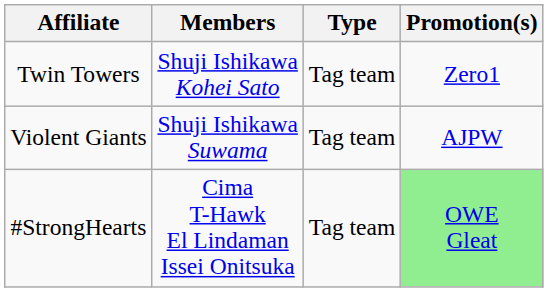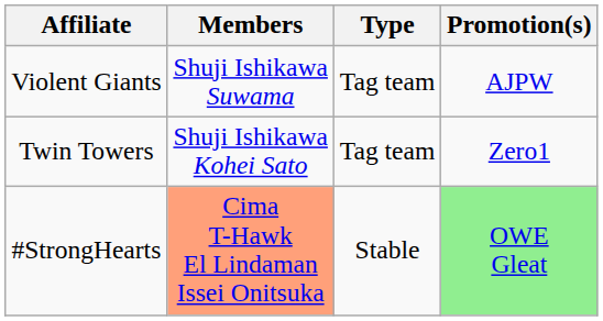rows swapped: Twin Towers <-> Violent Giants
#StrongHearts | Members: no background -> lightsalmon background
#StrongHearts | Type: Tag team -> Stable
